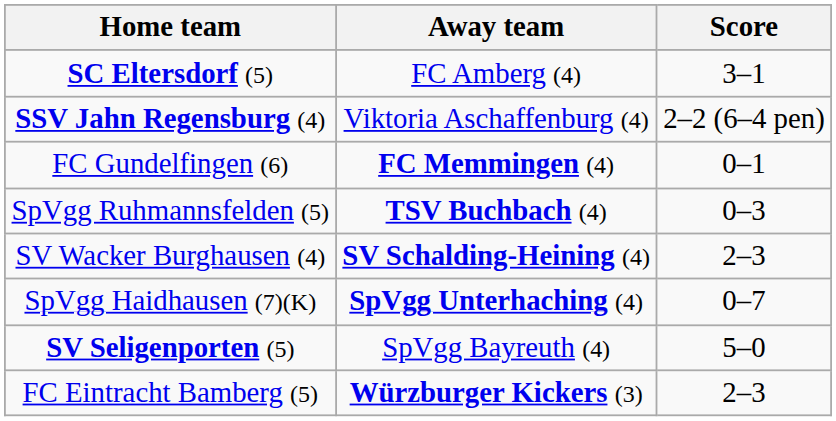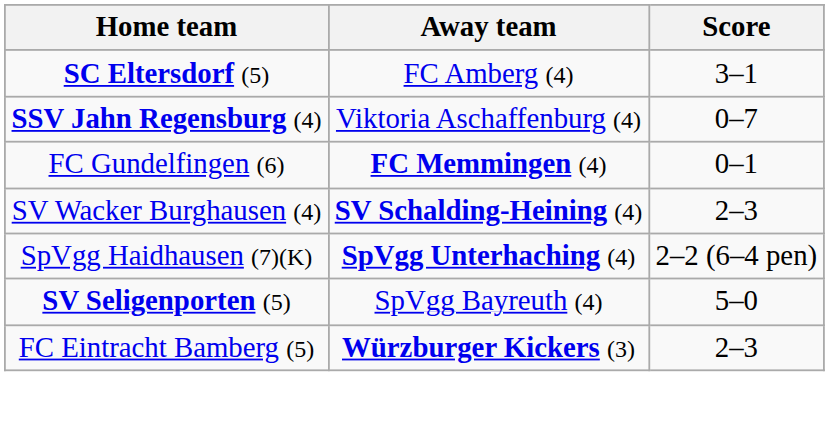SSV Jahn Regensburg (4) | Score: 2–2 (6–4 pen) -> 0–7
- row: SpVgg Ruhmannsfelden (5) | TSV Buchbach (4) | 0–3
SpVgg Haidhausen (7)(K) | Score: 0–7 -> 2–2 (6–4 pen)
